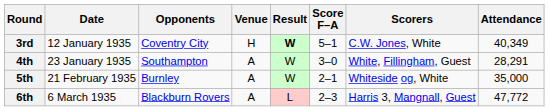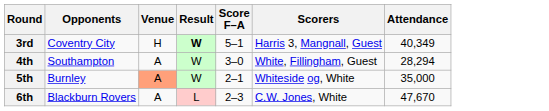- column: Date | 12 January 1935 | 23 January 1935 | 21 February 1935 | 6 March 1935
3rd | Scorers: C.W. Jones, White -> Harris 3, Mangnall, Guest
4th | Attendance: 28,291 -> 28,294
5th | Venue: no background -> lightsalmon background
6th | Scorers: Harris 3, Mangnall, Guest -> C.W. Jones, White
6th | Attendance: 47,772 -> 47,670
